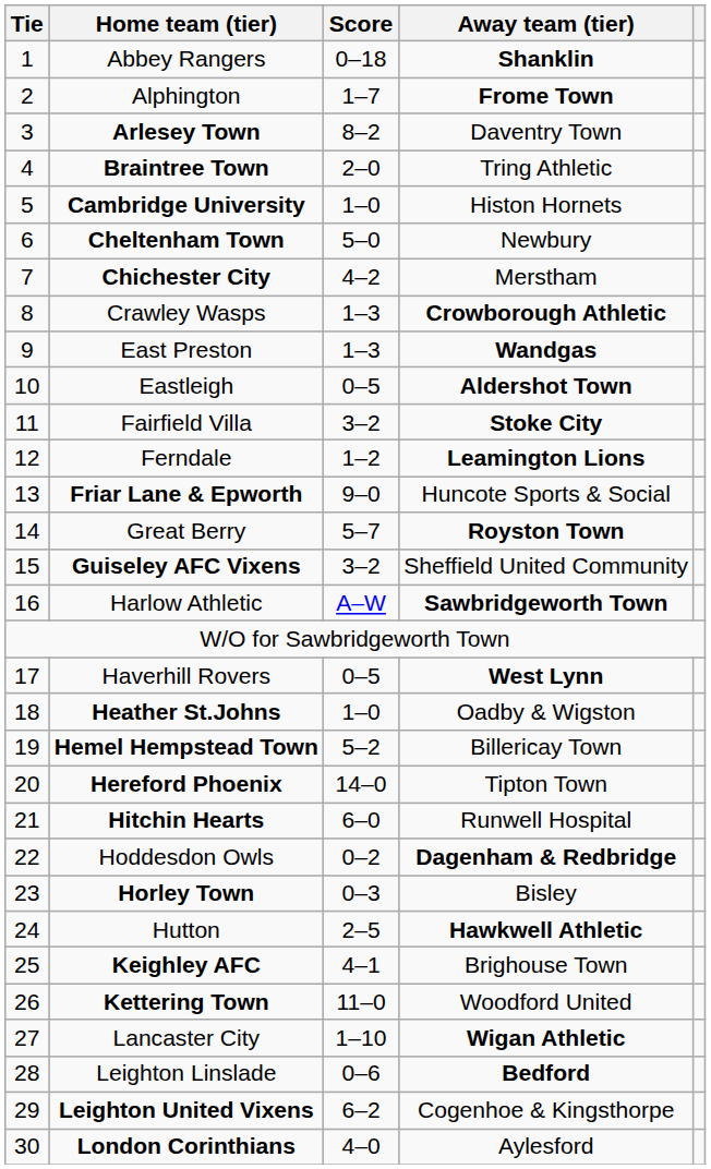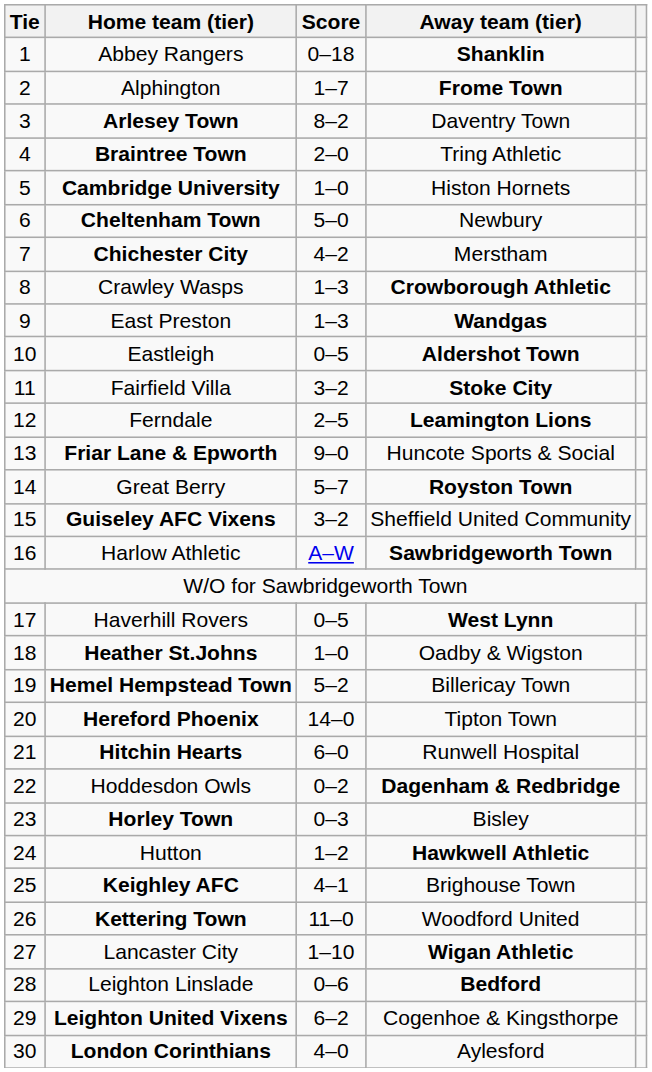Ferndale | Score: 1–2 -> 2–5
Hutton | Score: 2–5 -> 1–2
